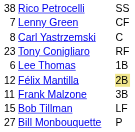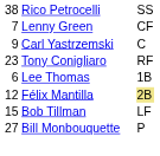Carl Yastrzemski | column 1: 8 -> 9
- row: 11 | Frank Malzone | 3B
